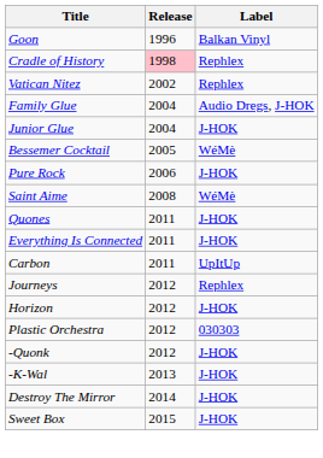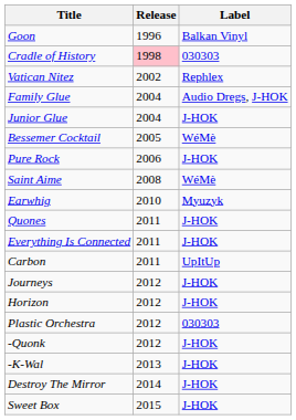Cradle of History | Label: Rephlex -> 030303
+ row: Earwhig | 2010 | Myuzyk
Journeys | Label: Rephlex -> J-HOK
